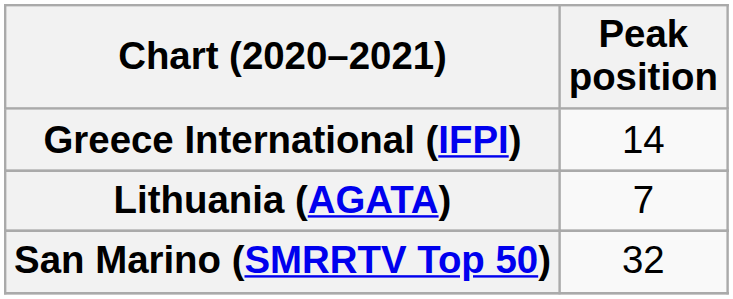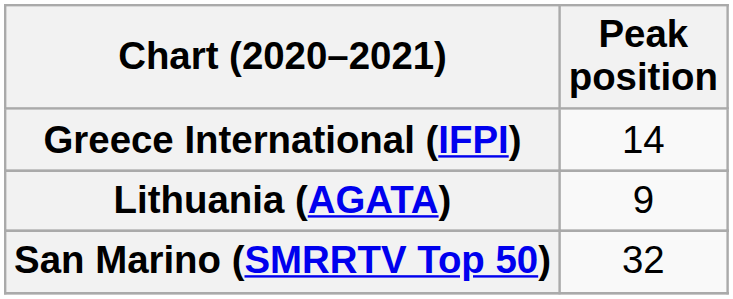Lithuania (AGATA) | Peak position: 7 -> 9
